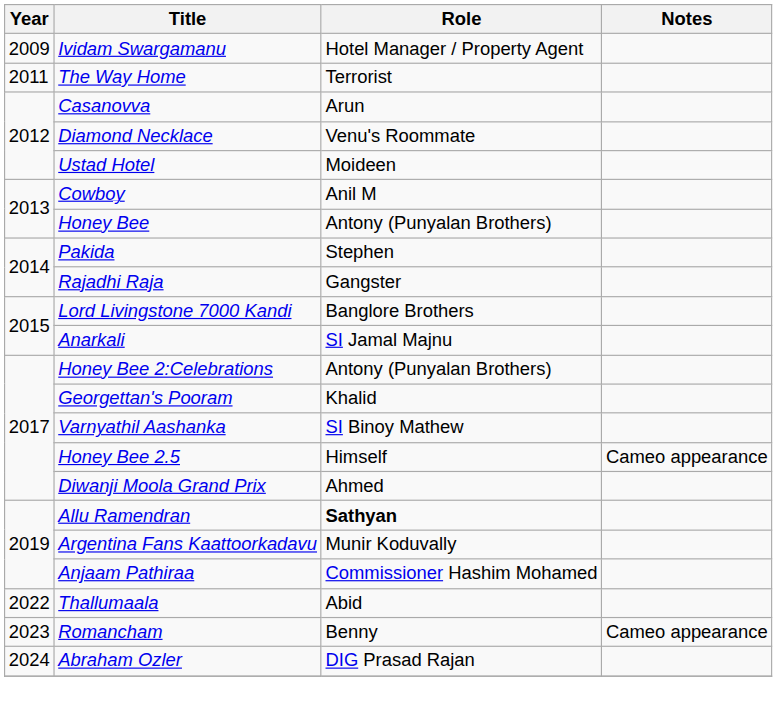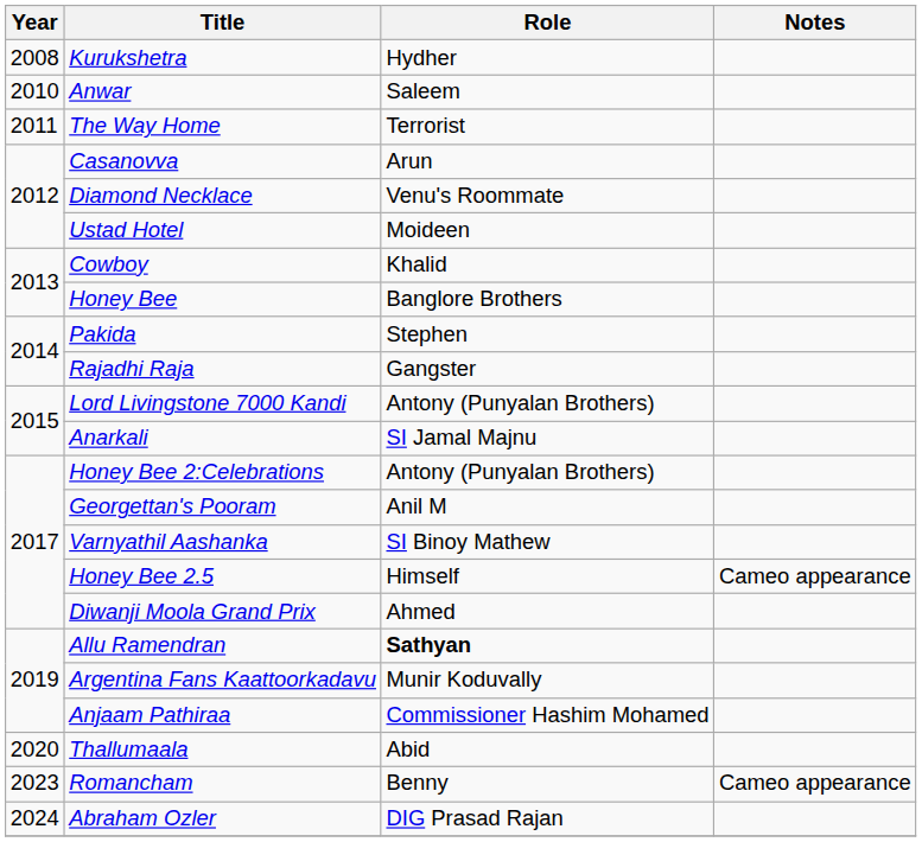+ row: 2008 | Kurukshetra | Hydher
- row: 2009 | Ividam Swargamanu | Hotel Manager / Property Agent
+ row: 2010 | Anwar | Saleem
Cowboy | Role: Anil M -> Khalid
Honey Bee | Role: Antony (Punyalan Brothers) -> Banglore Brothers
Lord Livingstone 7000 Kandi | Role: Banglore Brothers -> Antony (Punyalan Brothers)
Georgettan's Pooram | Role: Khalid -> Anil M
Thallumaala | Year: 2022 -> 2020
